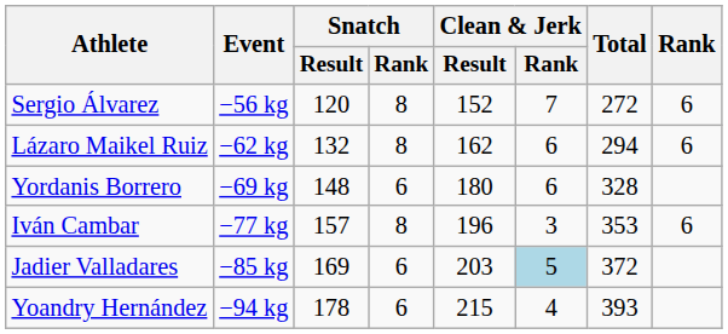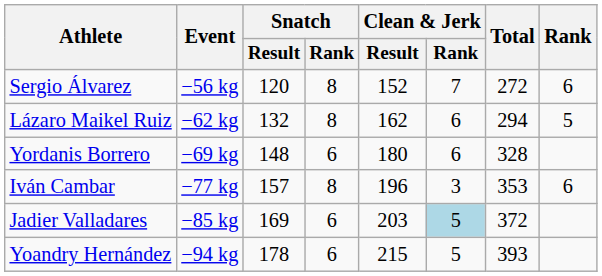Lázaro Maikel Ruiz | Rank: 6 -> 5
Yoandry Hernández | Clean & Jerk / Rank: 4 -> 5
